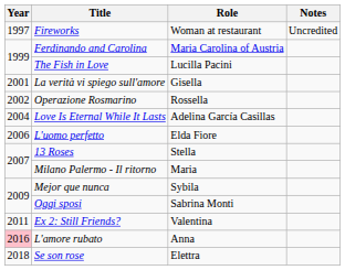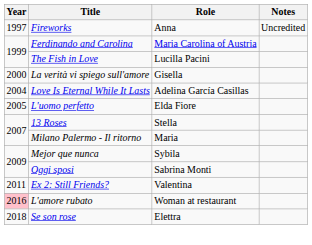Fireworks | Role: Woman at restaurant -> Anna
La verità vi spiego sull'amore | Year: 2001 -> 2000
- row: 2002 | Operazione Rosmarino | Rossella
L'uomo perfetto | Year: 2006 -> 2005
L'amore rubato | Role: Anna -> Woman at restaurant
